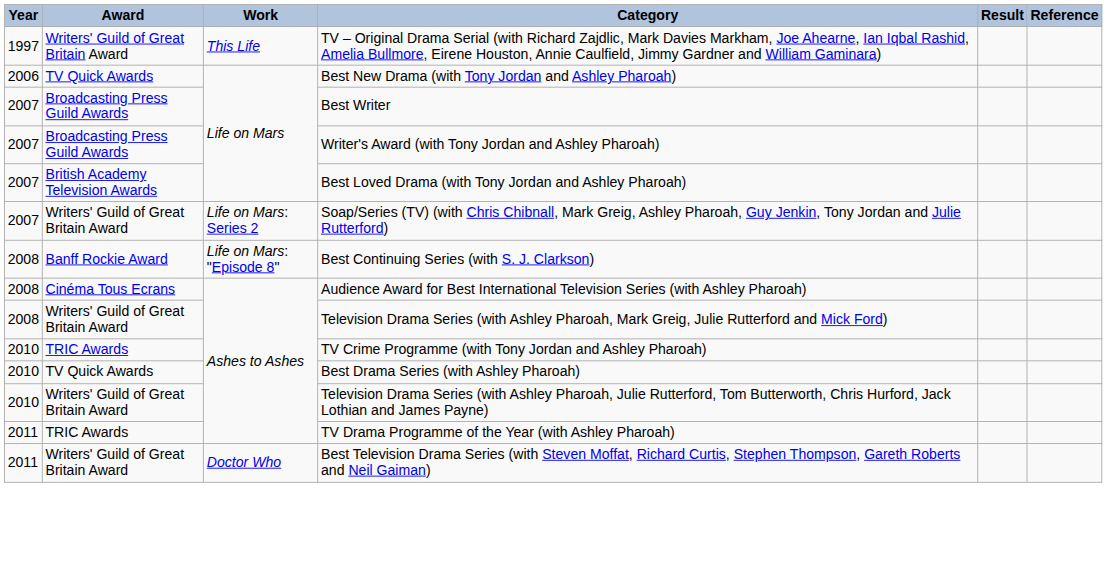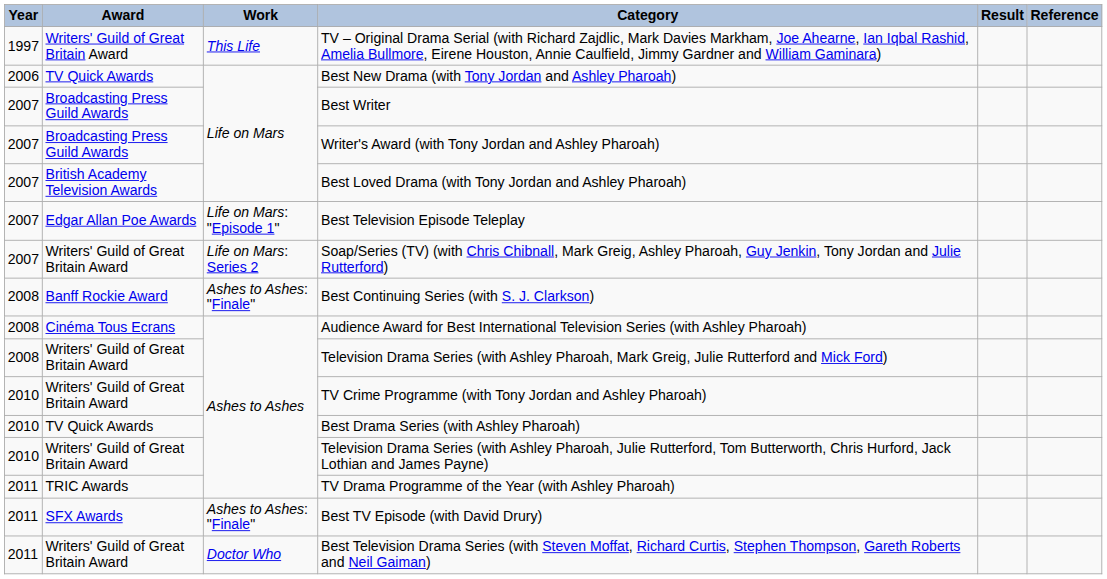+ row: 2007 | Edgar Allan Poe Awards | Life on Mars: "Episode 1" | Best Television Episode Teleplay
Best Continuing Series (with S. J. Clarkson) | Work: Life on Mars: "Episode 8" -> Ashes to Ashes: "Finale"
TV Crime Programme (with Tony Jordan and Ashley Pharoah) | Award: TRIC Awards -> Writers' Guild of Great Britain Award
+ row: 2011 | SFX Awards | Ashes to Ashes: "Finale" | Best TV Episode (with David Drury)
